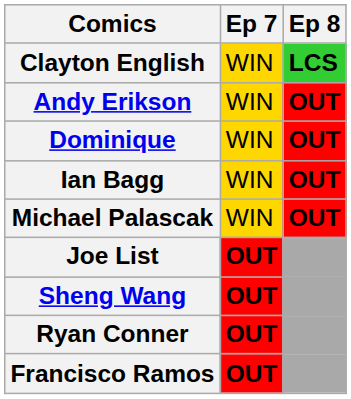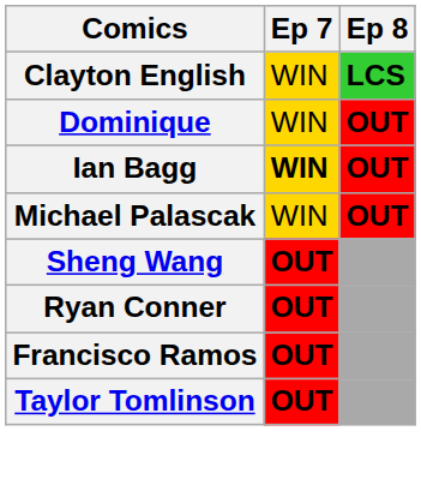- row: Andy Erikson | WIN | OUT
Ian Bagg | Ep 7: normal -> bold
- row: Joe List | OUT
+ row: Taylor Tomlinson | OUT
